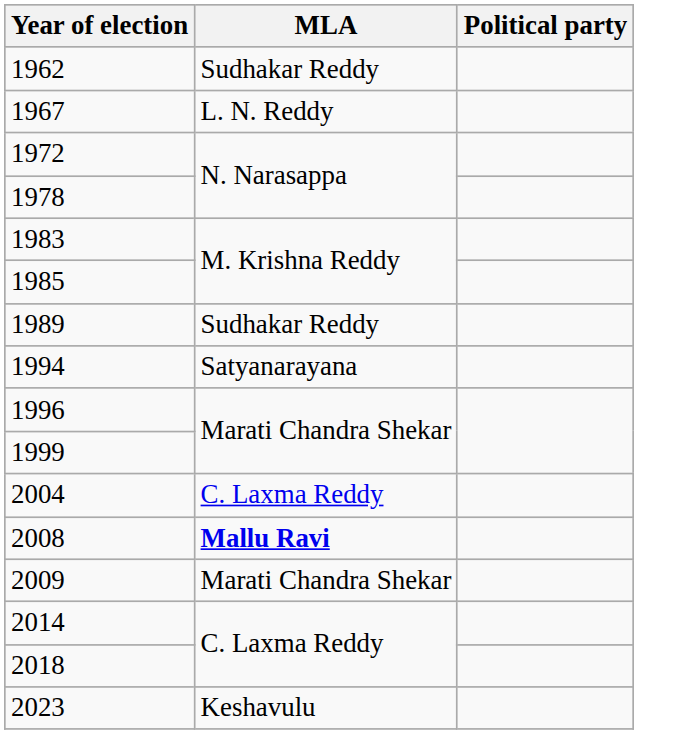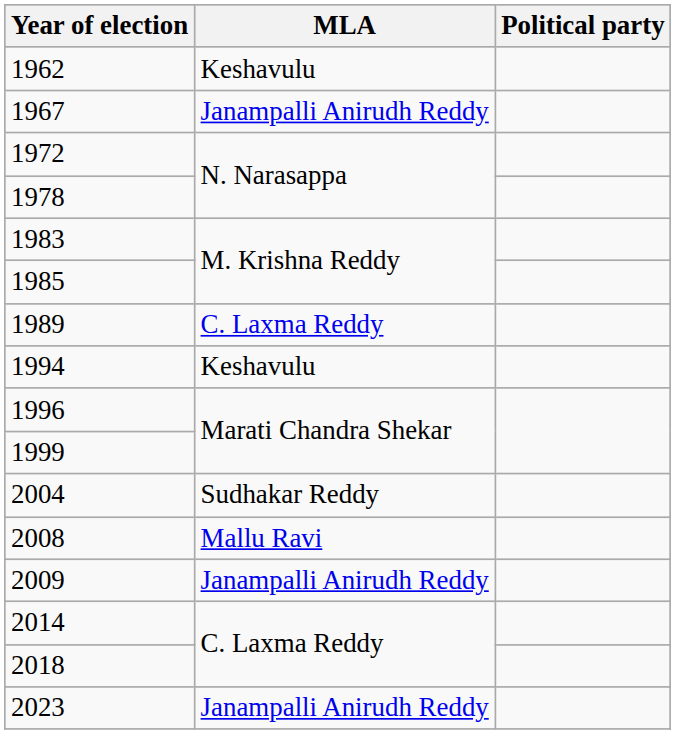1962 | MLA: Sudhakar Reddy -> Keshavulu
1967 | MLA: L. N. Reddy -> Janampalli Anirudh Reddy
1989 | MLA: Sudhakar Reddy -> C. Laxma Reddy
1994 | MLA: Satyanarayana -> Keshavulu
2004 | MLA: C. Laxma Reddy -> Sudhakar Reddy
2008 | MLA: bold -> normal
2009 | MLA: Marati Chandra Shekar -> Janampalli Anirudh Reddy
2023 | MLA: Keshavulu -> Janampalli Anirudh Reddy
